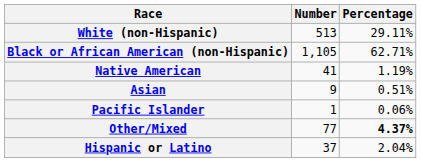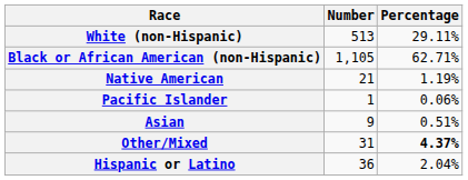Native American | Number: 41 -> 21
rows swapped: Asian <-> Pacific Islander
Other/Mixed | Number: 77 -> 31
Hispanic or Latino | Number: 37 -> 36
